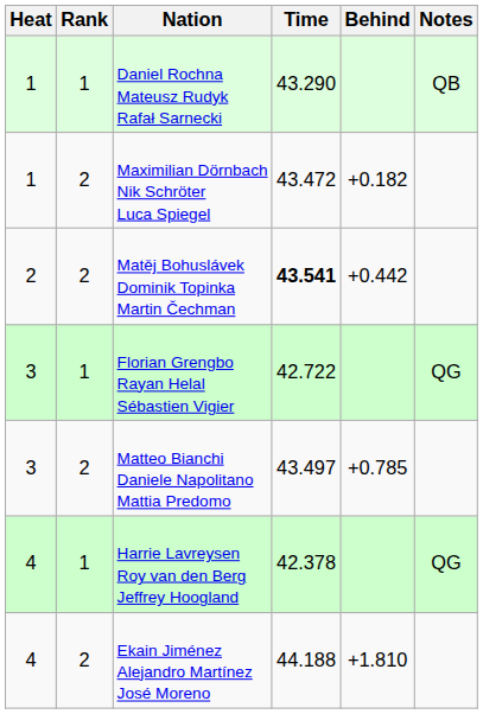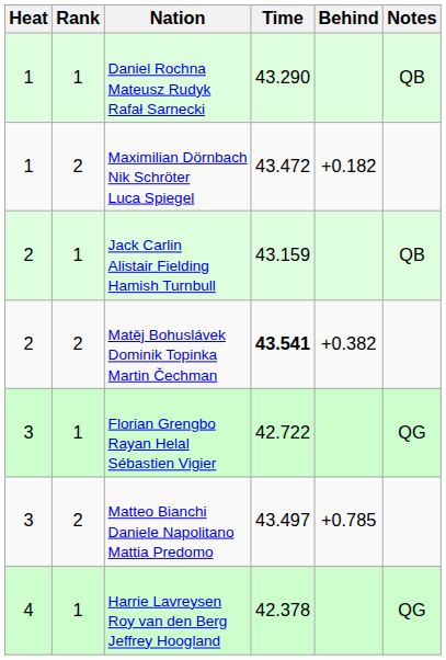+ row: 2 | 1 | Jack Carlin Alistair Fielding Hamish Turnbull | 43.159 | QB
Matěj Bohuslávek Dominik Topinka Martin Čechman | Behind: +0.442 -> +0.382
- row: 4 | 2 | Ekain Jiménez Alejandro Martínez José Moreno | 44.188 | +1.810
